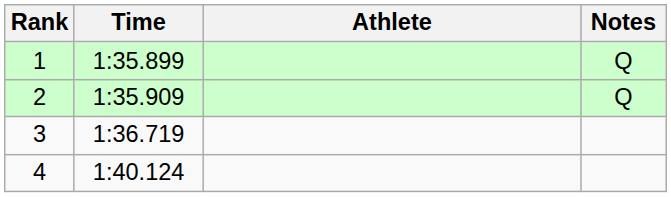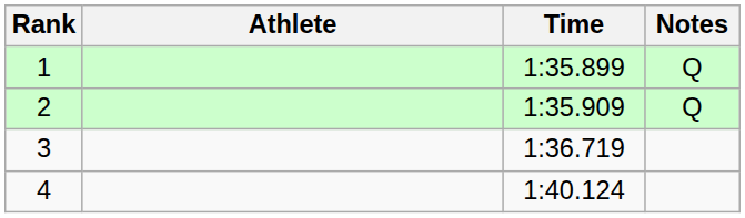columns swapped: Athlete <-> Time
